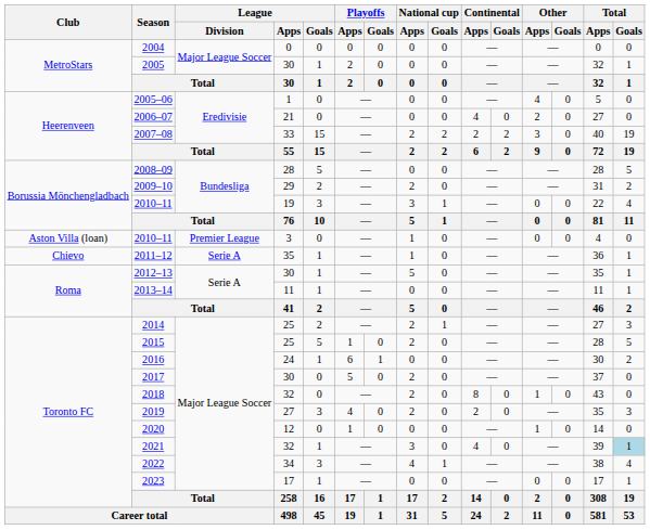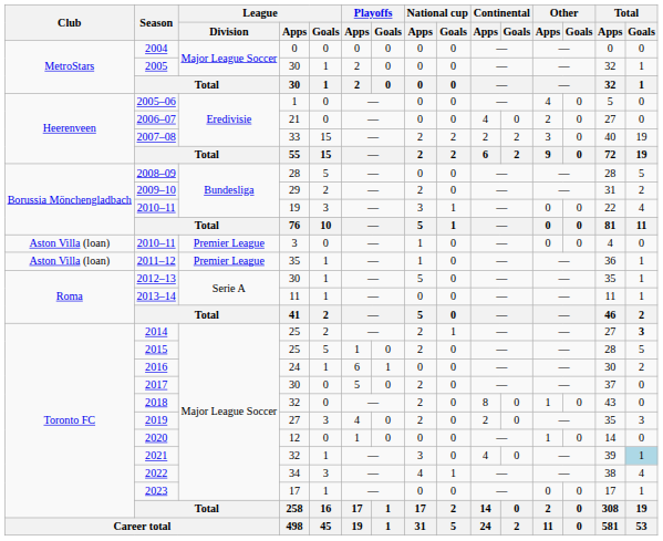2011–12 | Club: Chievo -> Aston Villa (loan)
2011–12 | League / Division: Serie A -> Premier League
2014 | Total / Goals: normal -> bold
